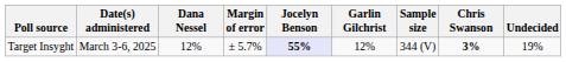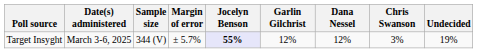columns swapped: Sample size <-> Dana Nessel
Target Insyght | Chris Swanson: bold -> normal
